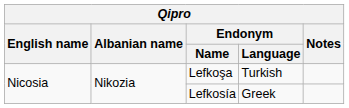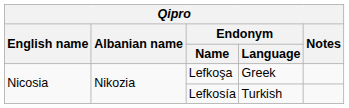Lefkoşa | Endonym / Language: Turkish -> Greek
Lefkosía | Endonym / Language: Greek -> Turkish
